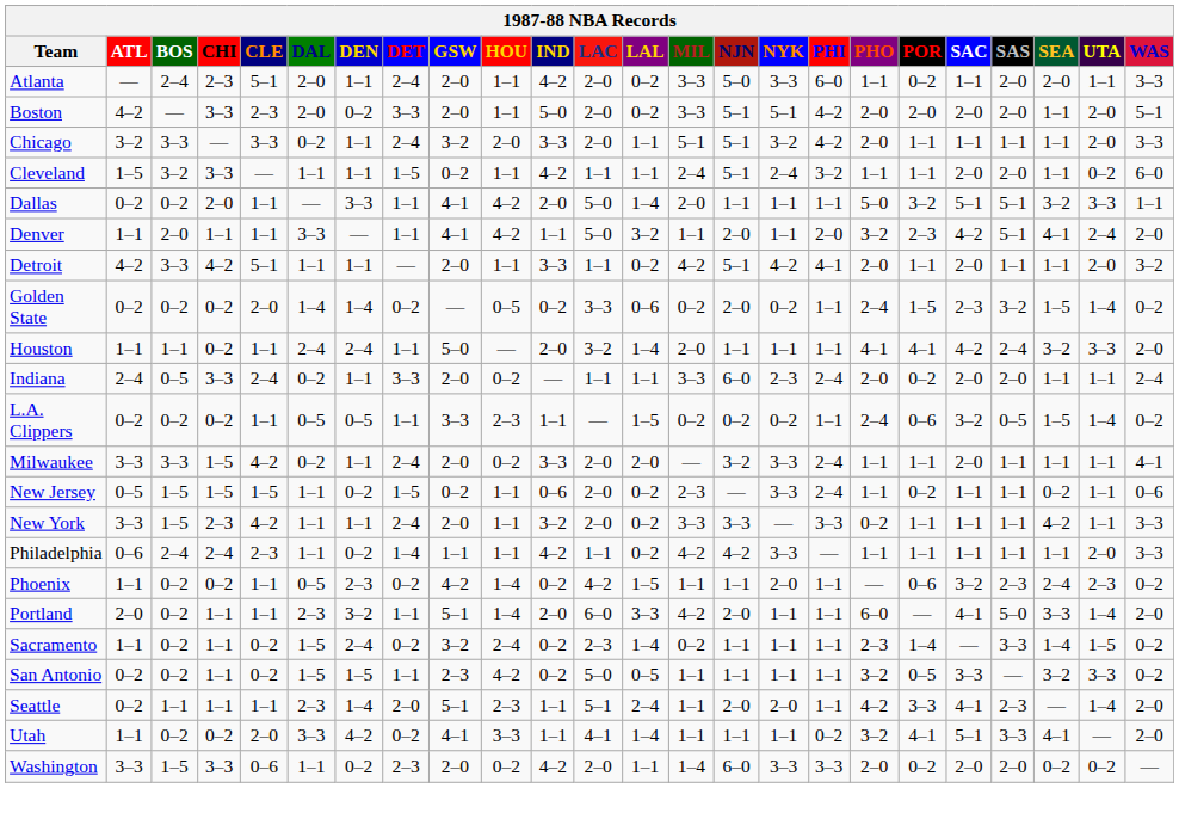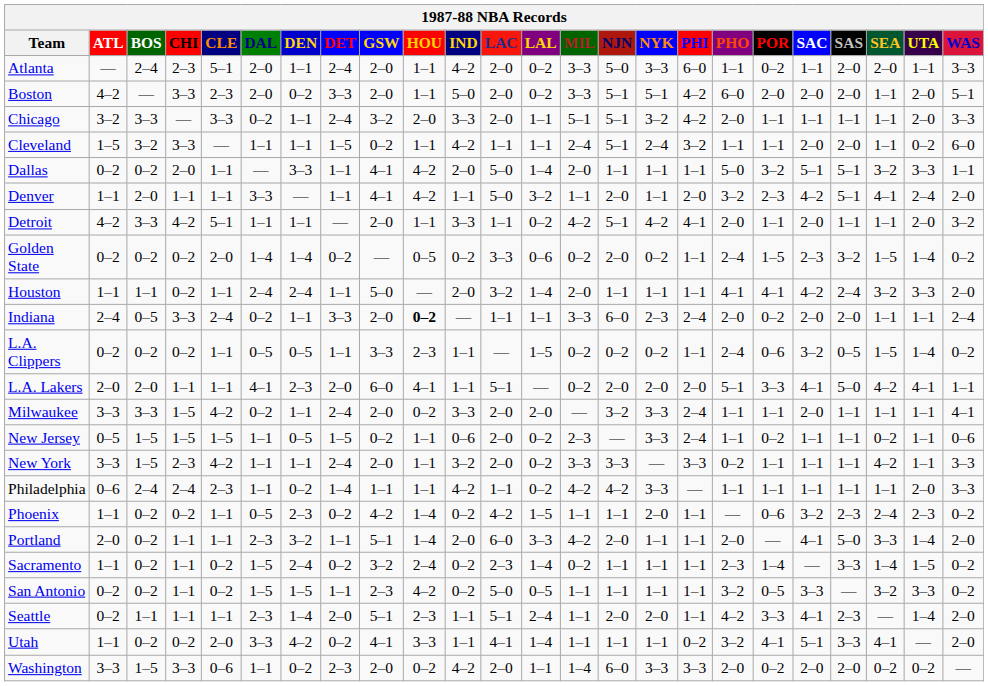Boston | PHO: 2–0 -> 6–0
Indiana | HOU: normal -> bold
+ row: L.A. Lakers | 2–0 | 2–0 | 1–1 | 1–1 | 4–1 | 2–3 | 2–0 | 6–0 | 4–1 | 1–1 | 5–1 | — | 0–2 | 2–0 | 2–0 | 2–0 | 5–1 | 3–3 | 4–1 | 5–0 | 4–2 | 4–1 | 1–1
New Jersey | DEN: 0–2 -> 0–5
Portland | PHO: 6–0 -> 2–0
